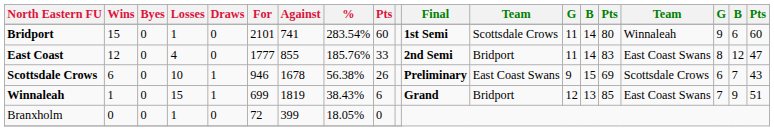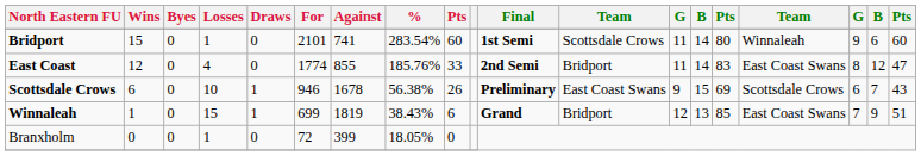East Coast | For: 1777 -> 1774
